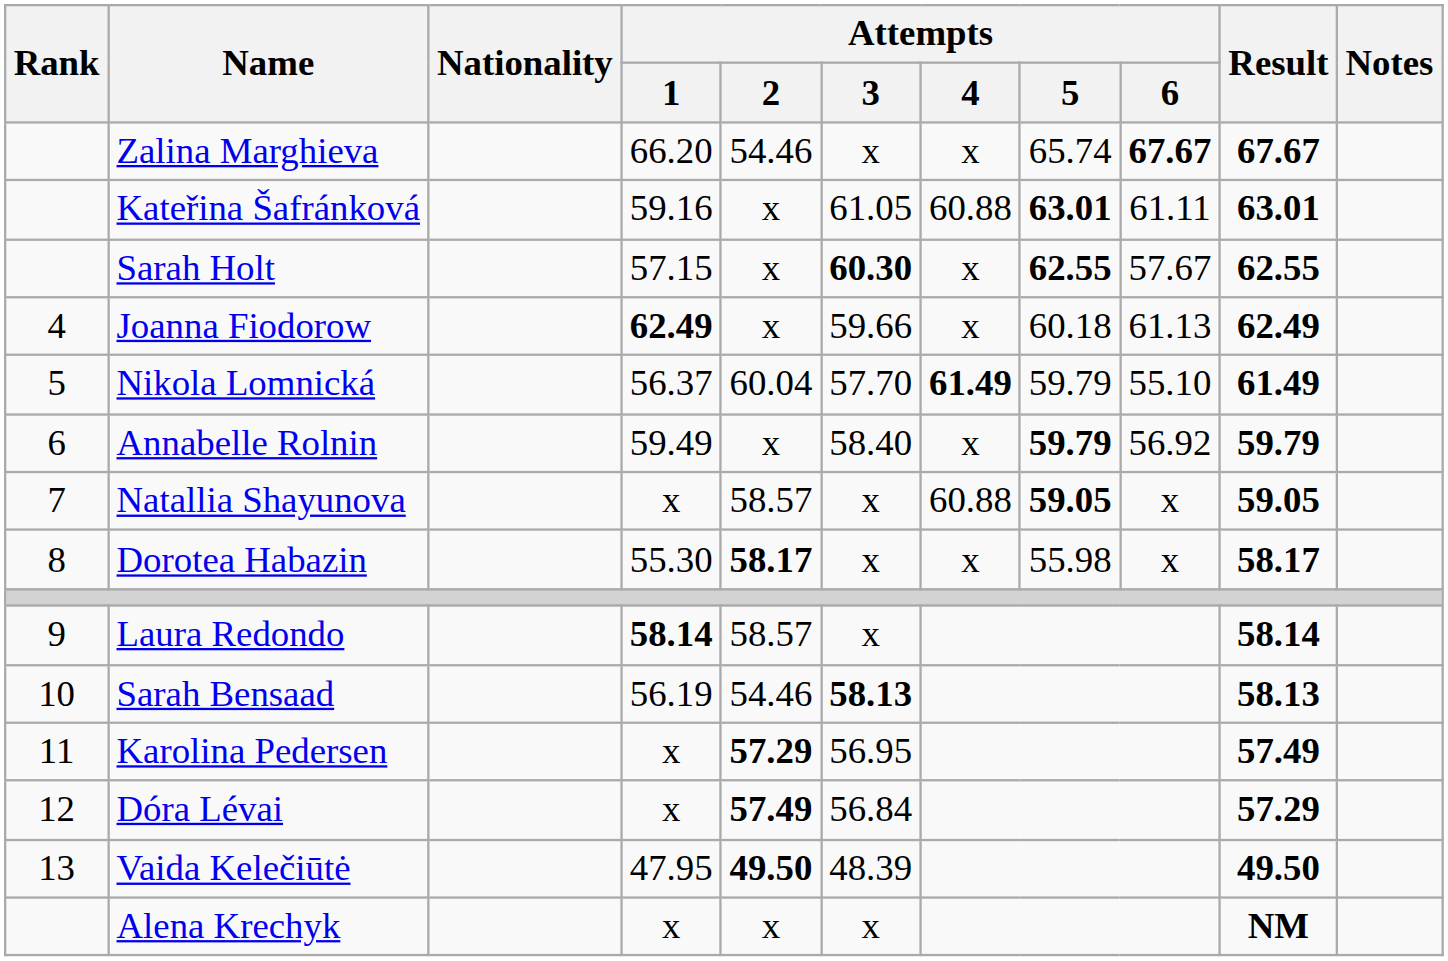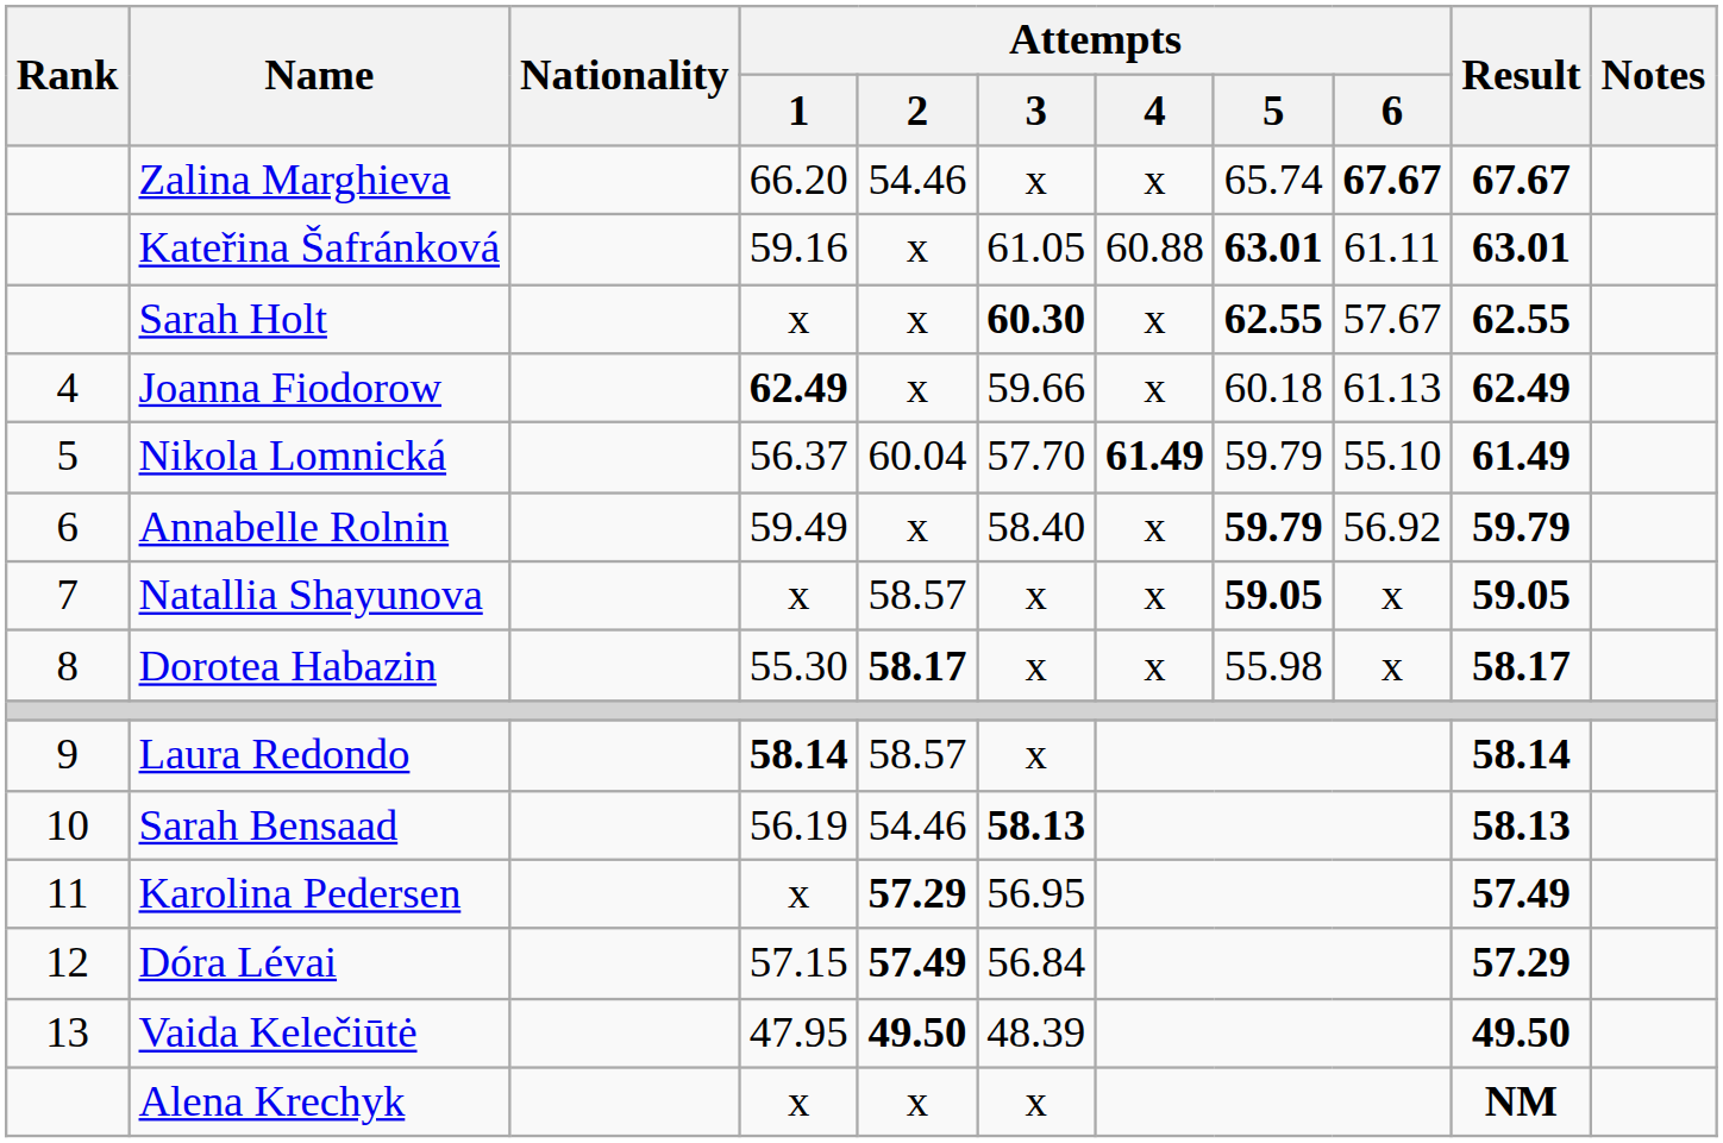Sarah Holt | Attempts / 1: 57.15 -> x
Natallia Shayunova | Attempts / 4: 60.88 -> x
Dóra Lévai | Attempts / 1: x -> 57.15
